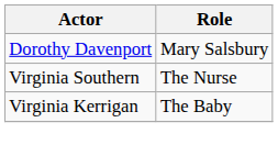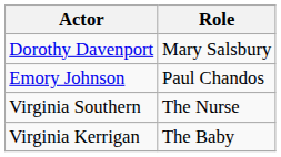+ row: Emory Johnson | Paul Chandos
